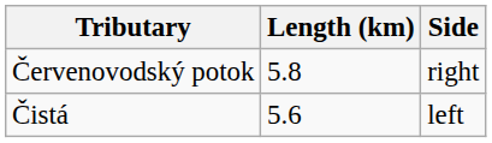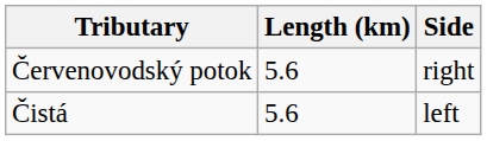Červenovodský potok | Length (km): 5.8 -> 5.6
